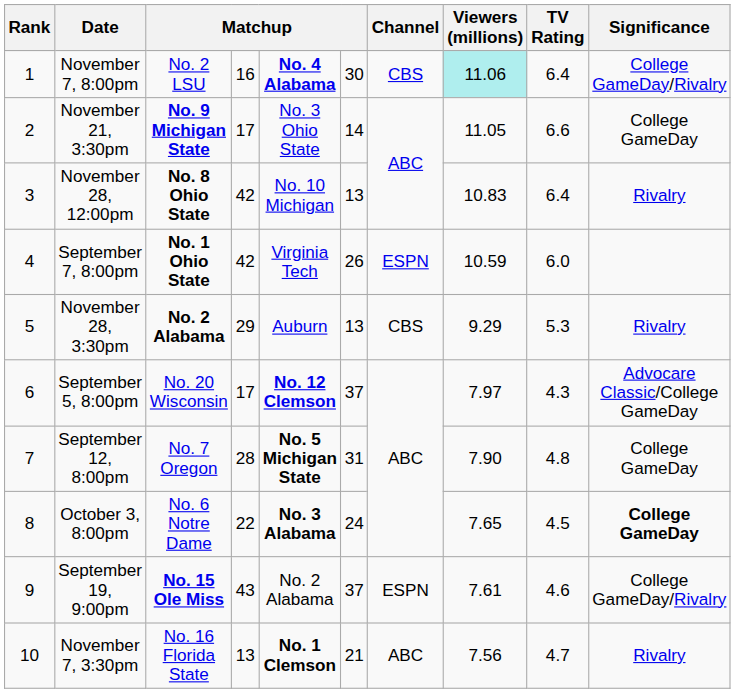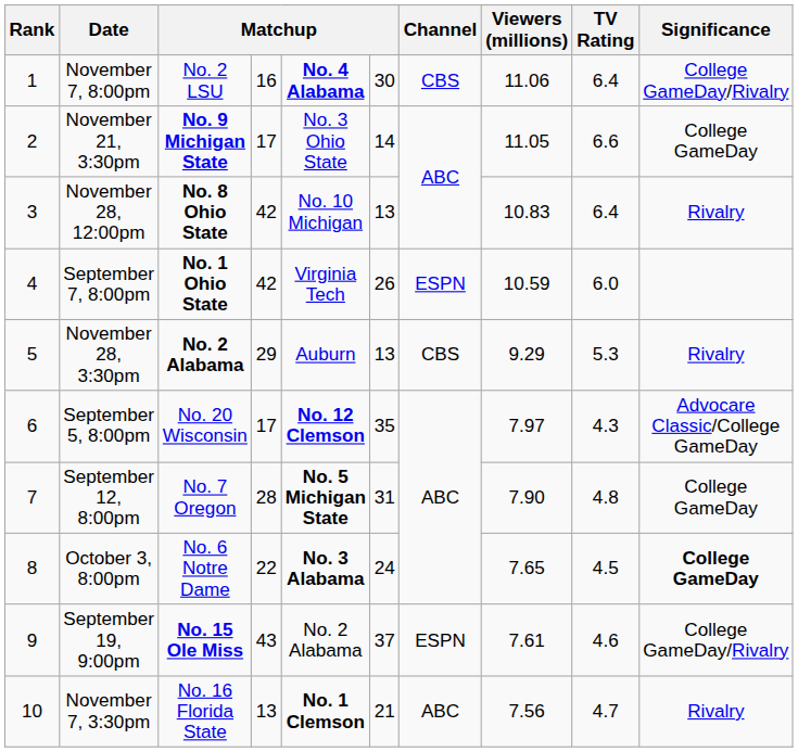November 7, 8:00pm | Viewers (millions): paleturquoise background -> no background
September 5, 8:00pm | column 6: 37 -> 35
